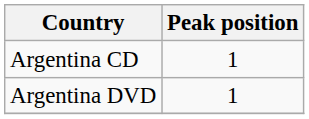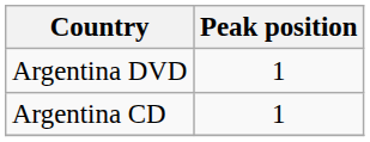rows swapped: Argentina CD <-> Argentina DVD
